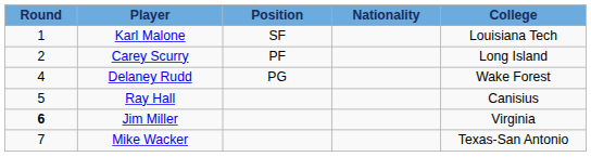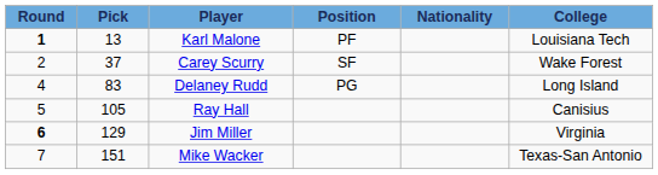+ column: Pick | 13 | 37 | 83 | 105 | 129 | 151
Karl Malone | Round: normal -> bold
Karl Malone | Position: SF -> PF
Carey Scurry | Position: PF -> SF
Carey Scurry | College: Long Island -> Wake Forest
Delaney Rudd | College: Wake Forest -> Long Island
